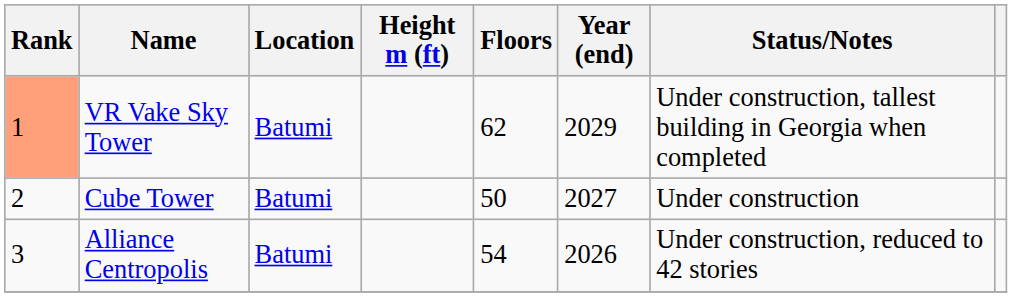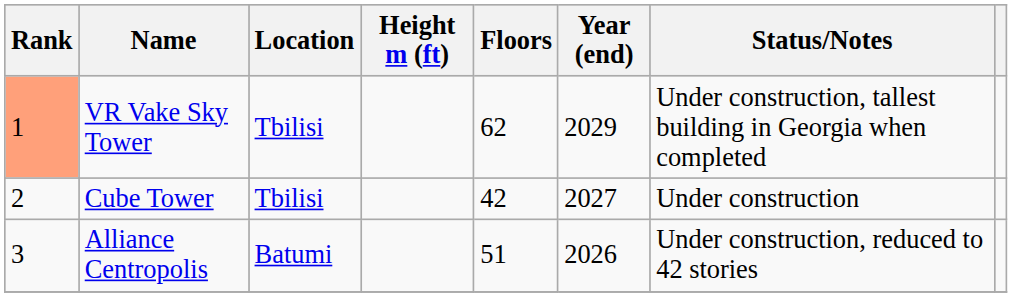VR Vake Sky Tower | Location: Batumi -> Tbilisi
Cube Tower | Location: Batumi -> Tbilisi
Cube Tower | Floors: 50 -> 42
Alliance Centropolis | Floors: 54 -> 51
